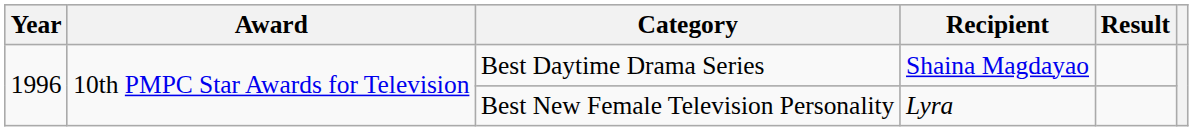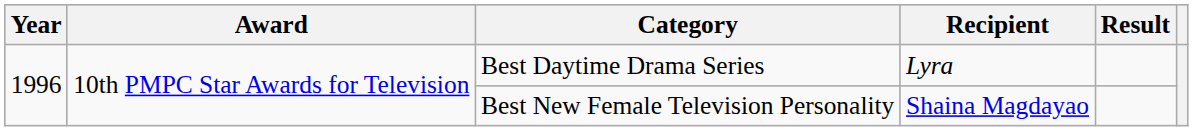Best Daytime Drama Series | Recipient: Shaina Magdayao -> Lyra
Best New Female Television Personality | Recipient: Lyra -> Shaina Magdayao
